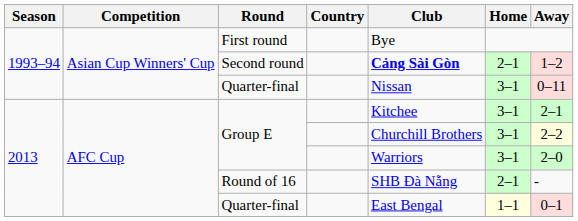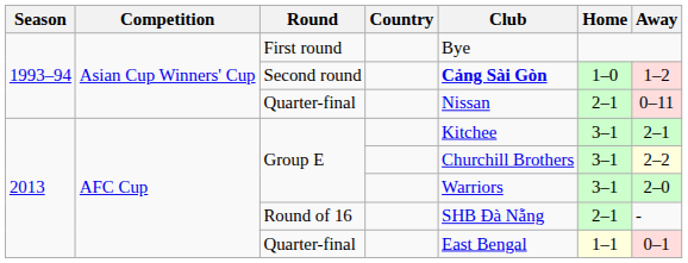Second round | Home: 2–1 -> 1–0
1993–94 / Quarter-final | Home: 3–1 -> 2–1
